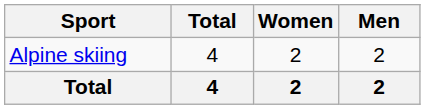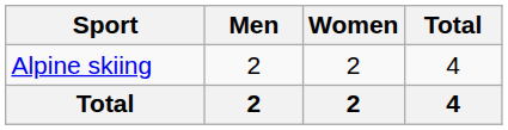columns swapped: Men <-> Total
